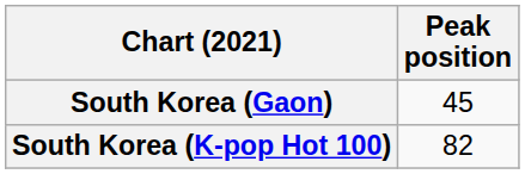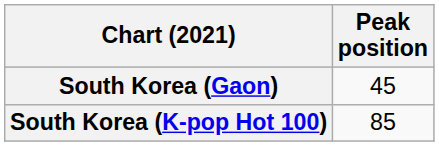South Korea (K-pop Hot 100) | Peak position: 82 -> 85
